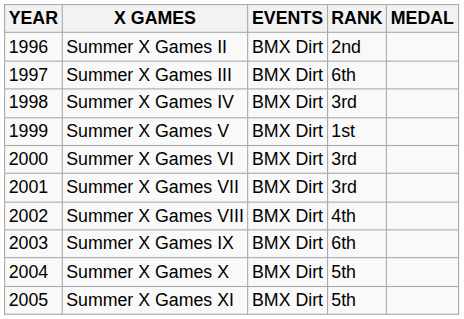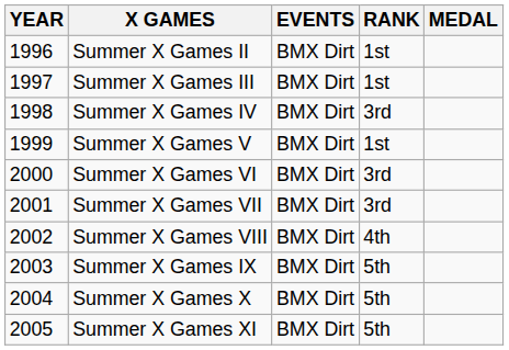Summer X Games II | RANK: 2nd -> 1st
Summer X Games III | RANK: 6th -> 1st
Summer X Games IX | RANK: 6th -> 5th
